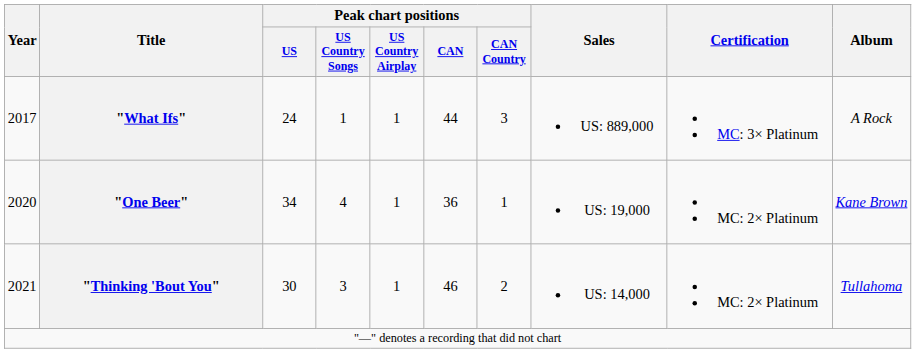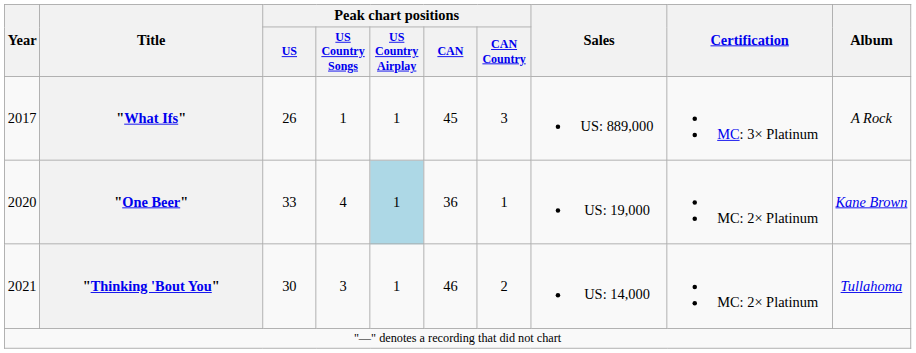"What Ifs" | Peak chart positions / US: 24 -> 26
"What Ifs" | Peak chart positions / CAN: 44 -> 45
"One Beer" | Peak chart positions / US: 34 -> 33
"One Beer" | Peak chart positions / US Country Airplay: no background -> lightblue background
